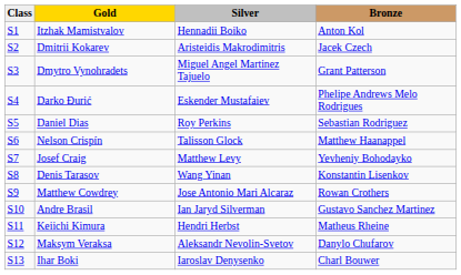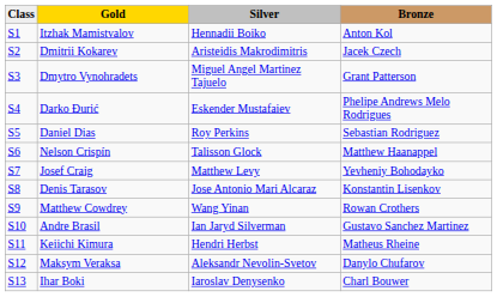Denis Tarasov | Silver: Wang Yinan -> Jose Antonio Mari Alcaraz
Matthew Cowdrey | Silver: Jose Antonio Mari Alcaraz -> Wang Yinan
